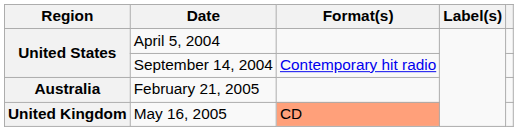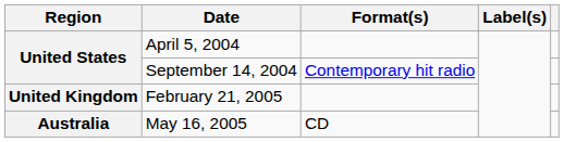February 21, 2005 | Region: Australia -> United Kingdom
May 16, 2005 | Region: United Kingdom -> Australia
May 16, 2005 | Format(s): lightsalmon background -> no background
